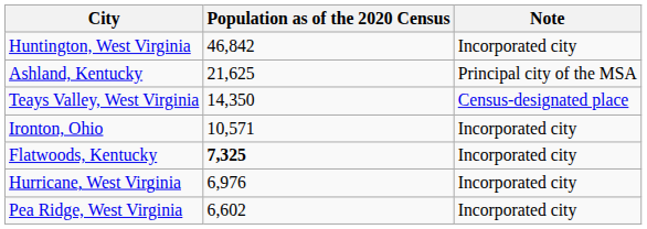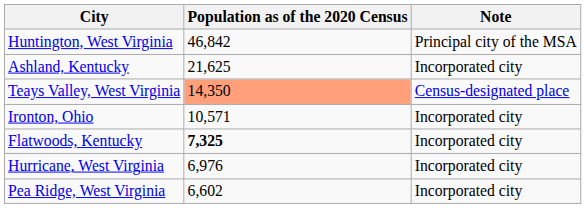Huntington, West Virginia | Note: Incorporated city -> Principal city of the MSA
Ashland, Kentucky | Note: Principal city of the MSA -> Incorporated city
Teays Valley, West Virginia | Population as of the 2020 Census: no background -> lightsalmon background
